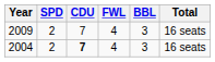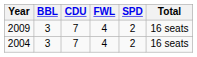columns swapped: SPD <-> BBL
2004 | CDU: bold -> normal
